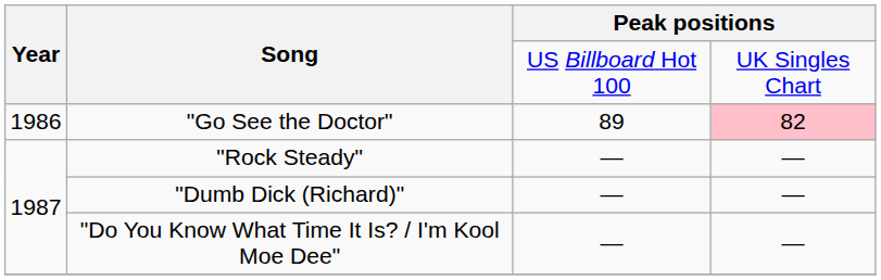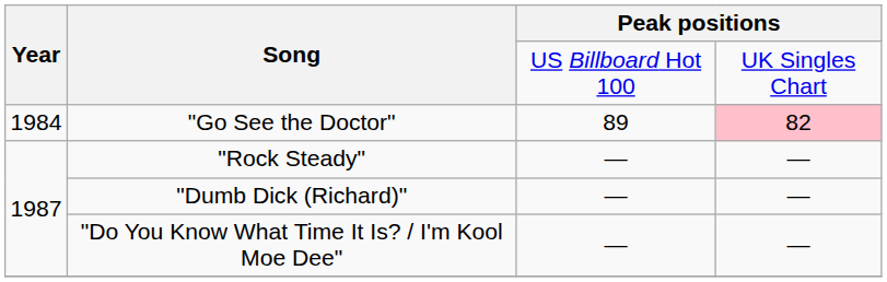"Go See the Doctor" | Year: 1986 -> 1984
